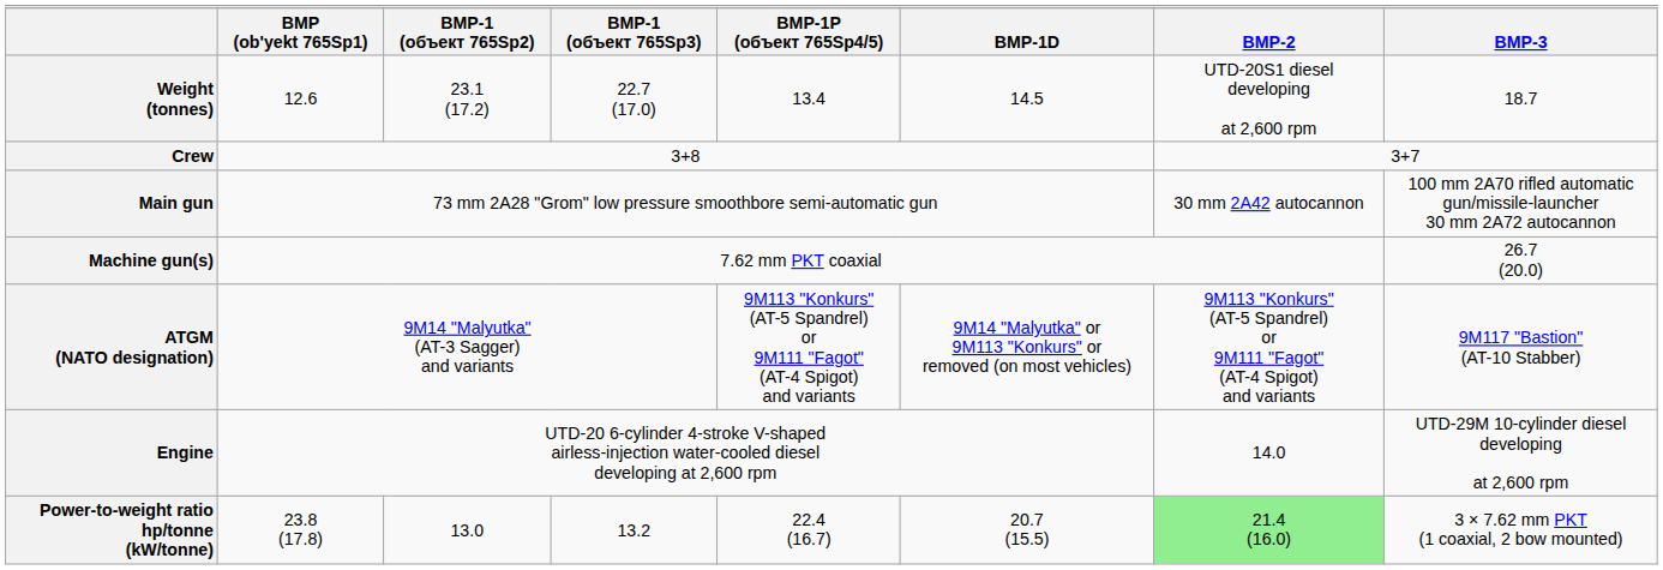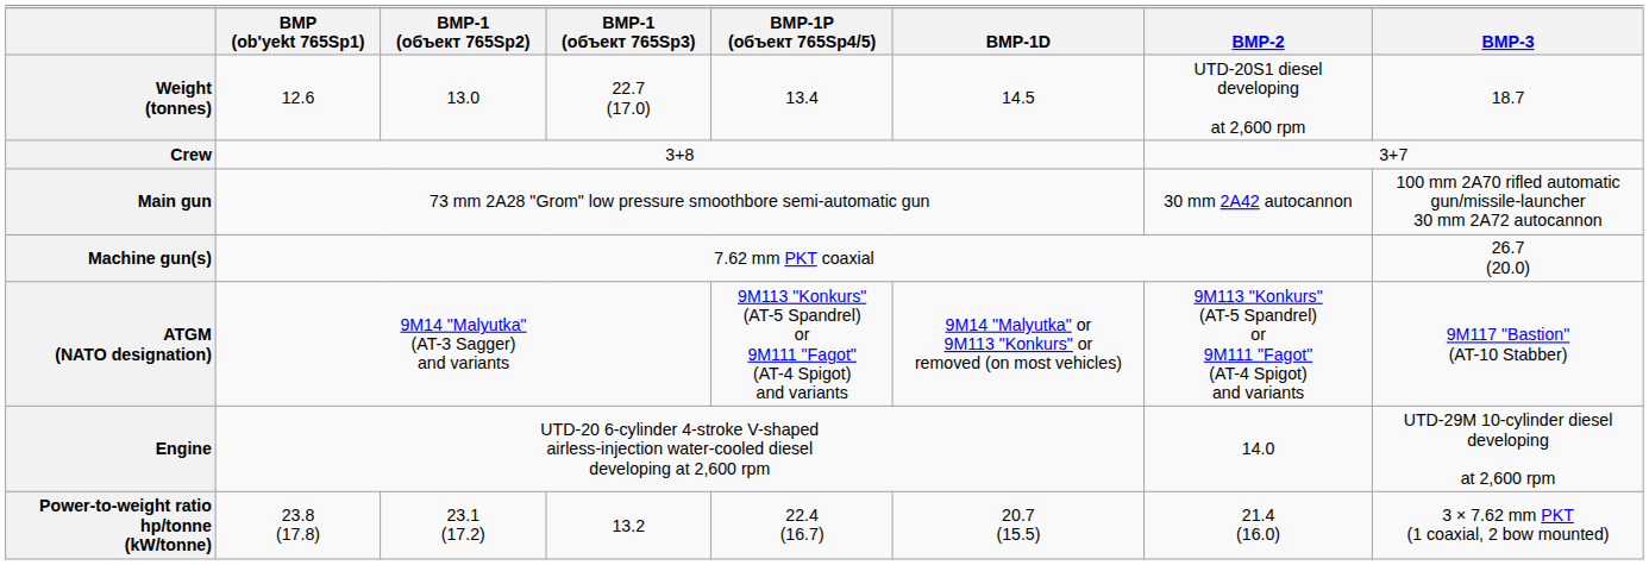Weight (tonnes) | BMP-1 (объект 765Sp2): 23.1 (17.2) -> 13.0
Power-to-weight ratio hp/tonne (kW/tonne) | BMP-1 (объект 765Sp2): 13.0 -> 23.1 (17.2)
Power-to-weight ratio hp/tonne (kW/tonne) | BMP-2: lightgreen background -> no background
